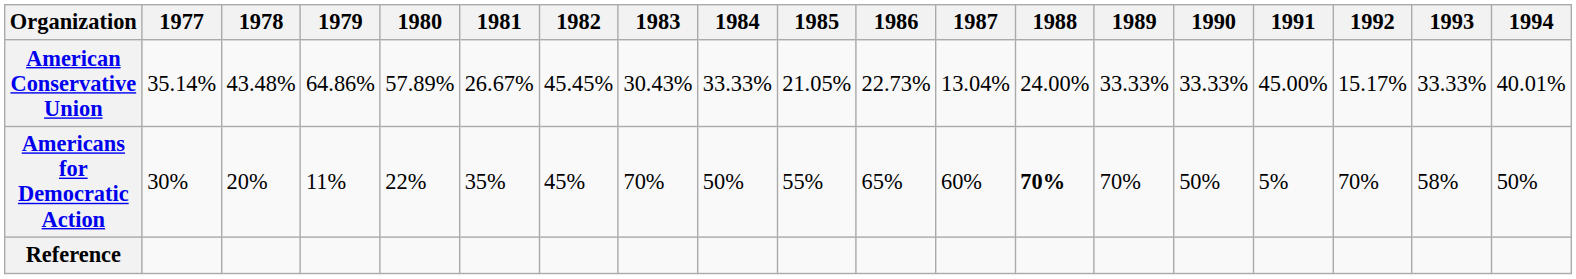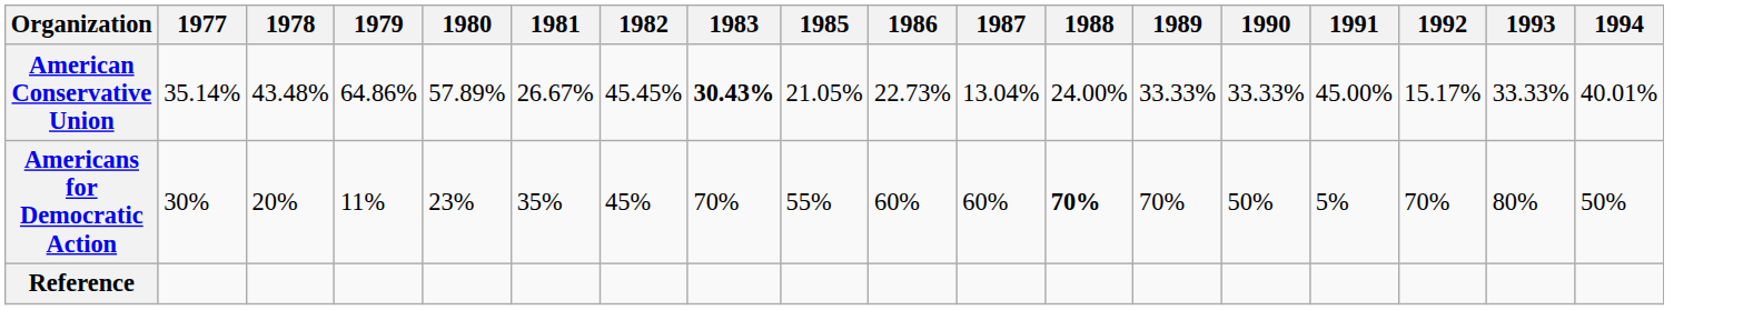- column: 1984 | 33.33% | 50%
American Conservative Union | 1983: normal -> bold
Americans for Democratic Action | 1980: 22% -> 23%
Americans for Democratic Action | 1986: 65% -> 60%
Americans for Democratic Action | 1993: 58% -> 80%
